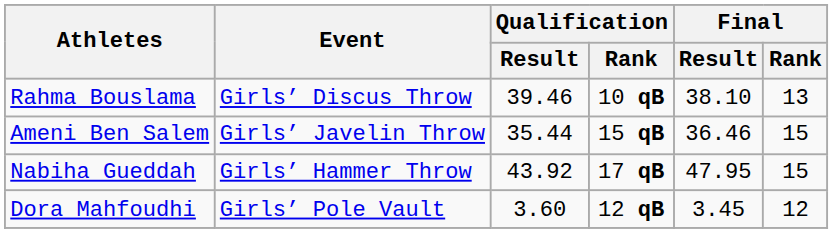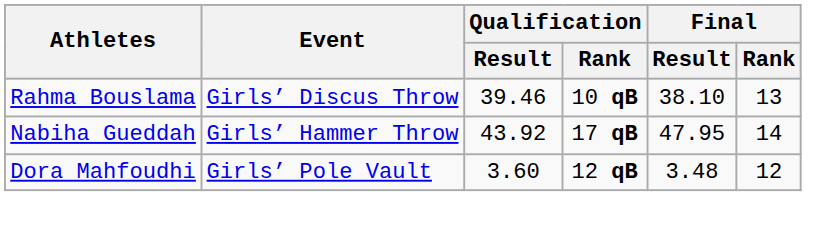- row: Ameni Ben Salem | Girls’ Javelin Throw | 35.44 | 15 qB | 36.46 | 15
Nabiha Gueddah | Final / Rank: 15 -> 14
Dora Mahfoudhi | Final / Result: 3.45 -> 3.48
